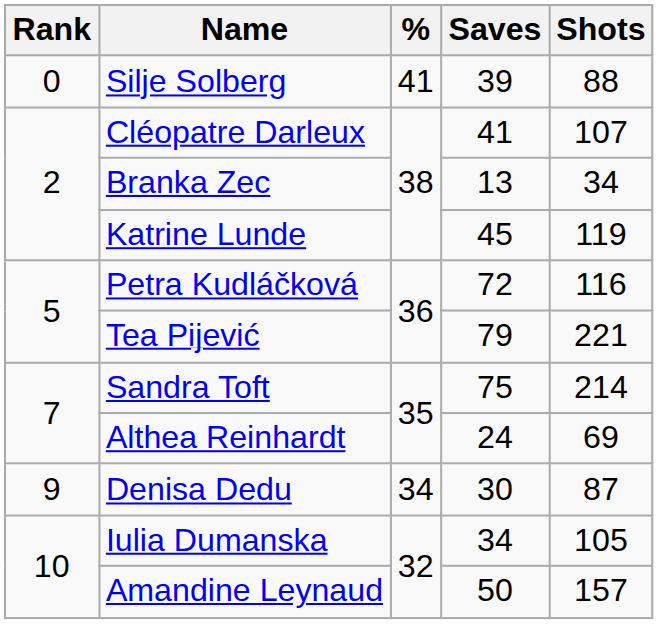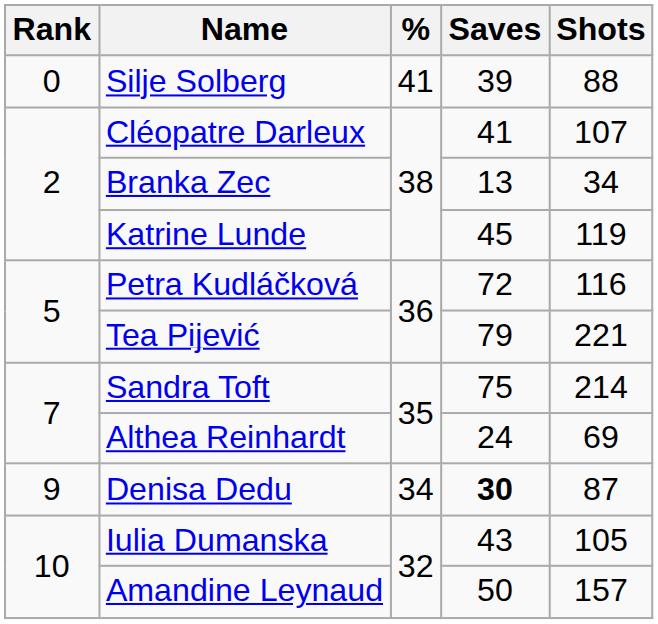Denisa Dedu | Saves: normal -> bold
Iulia Dumanska | Saves: 34 -> 43
